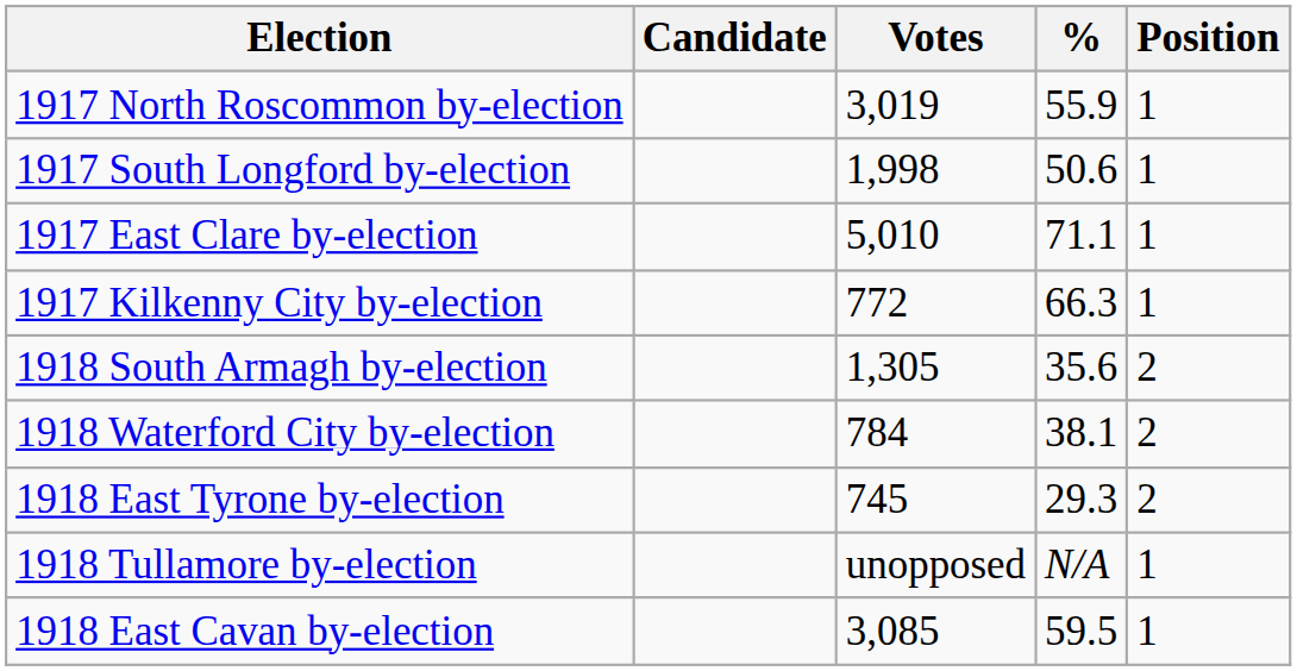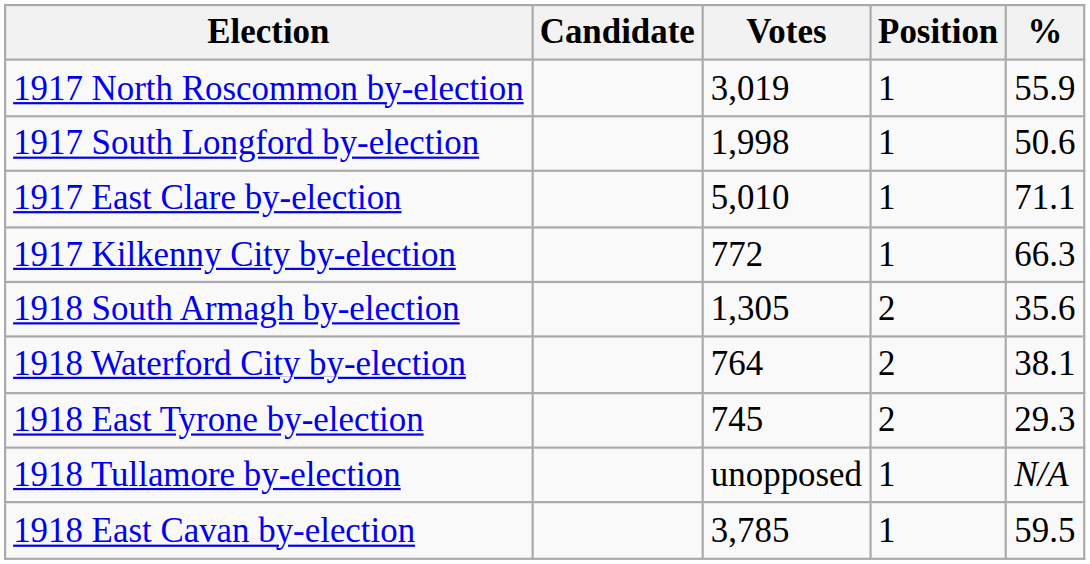columns swapped: % <-> Position
1918 Waterford City by-election | Votes: 784 -> 764
1918 East Cavan by-election | Votes: 3,085 -> 3,785
